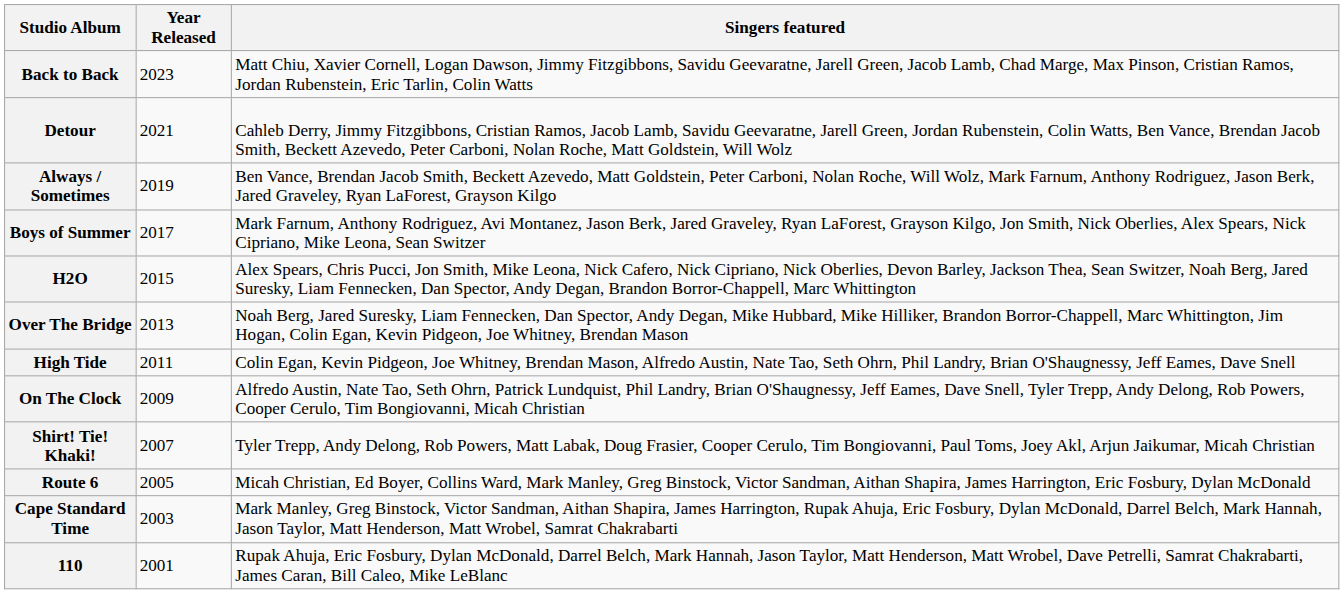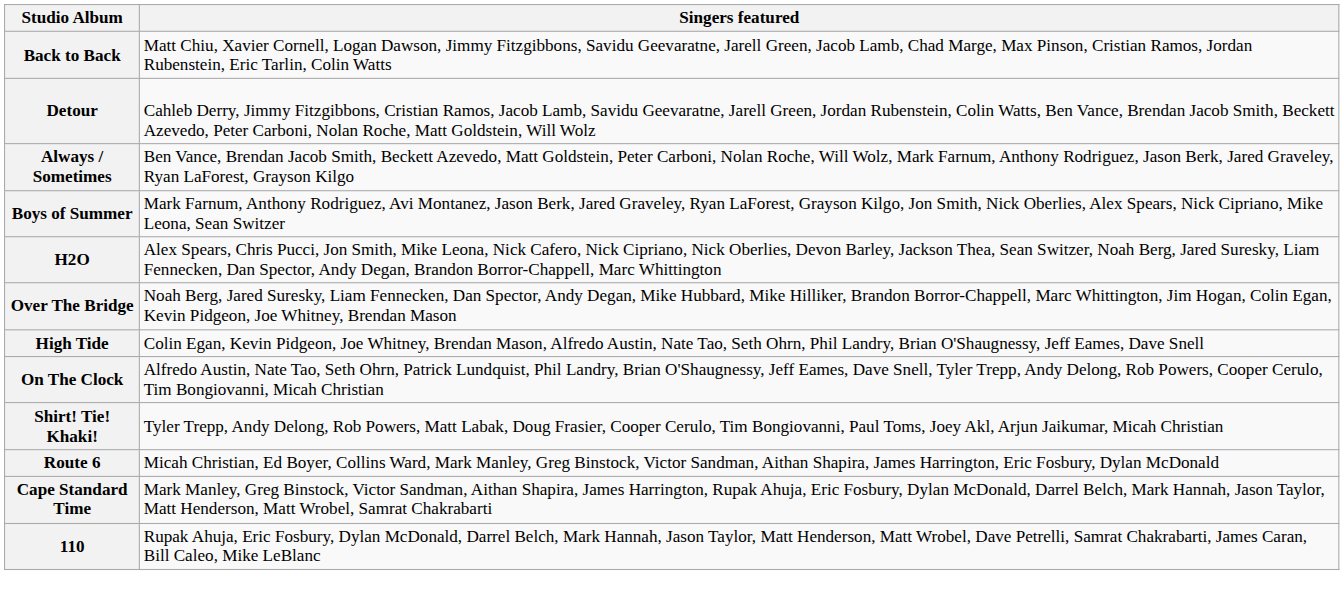- column: Year Released | 2023 | 2021 | 2019 | 2017 | 2015 | 2013 | 2011 | 2009 | 2007 | 2005 | 2003 | 2001
